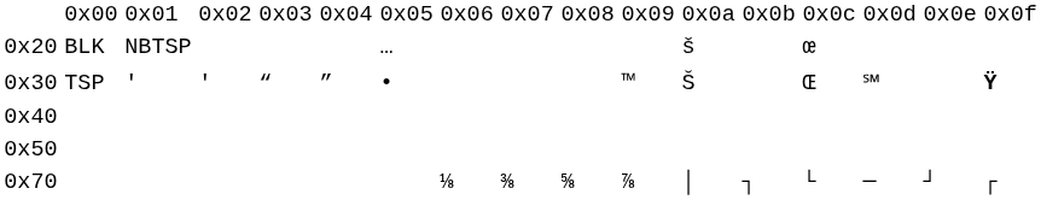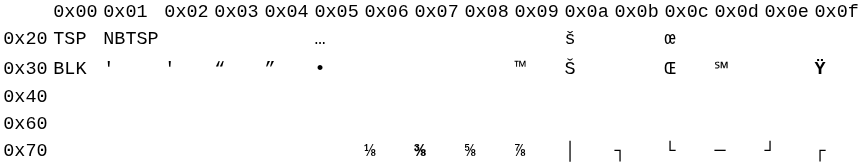0x20 | column 2: BLK -> TSP
0x30 | column 2: TSP -> BLK
- row: 0x50
+ row: 0x60
0x70 | column 9: normal -> bold
